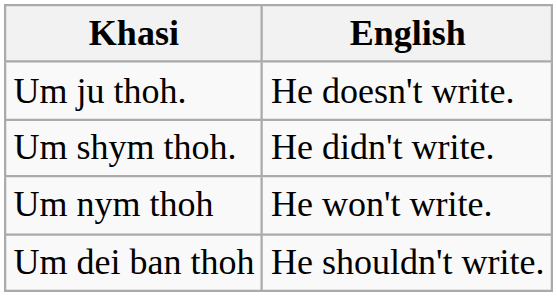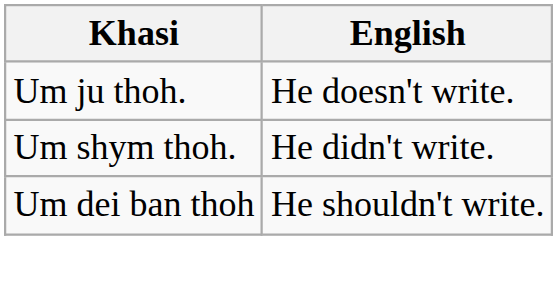- row: Um nym thoh | He won't write.
